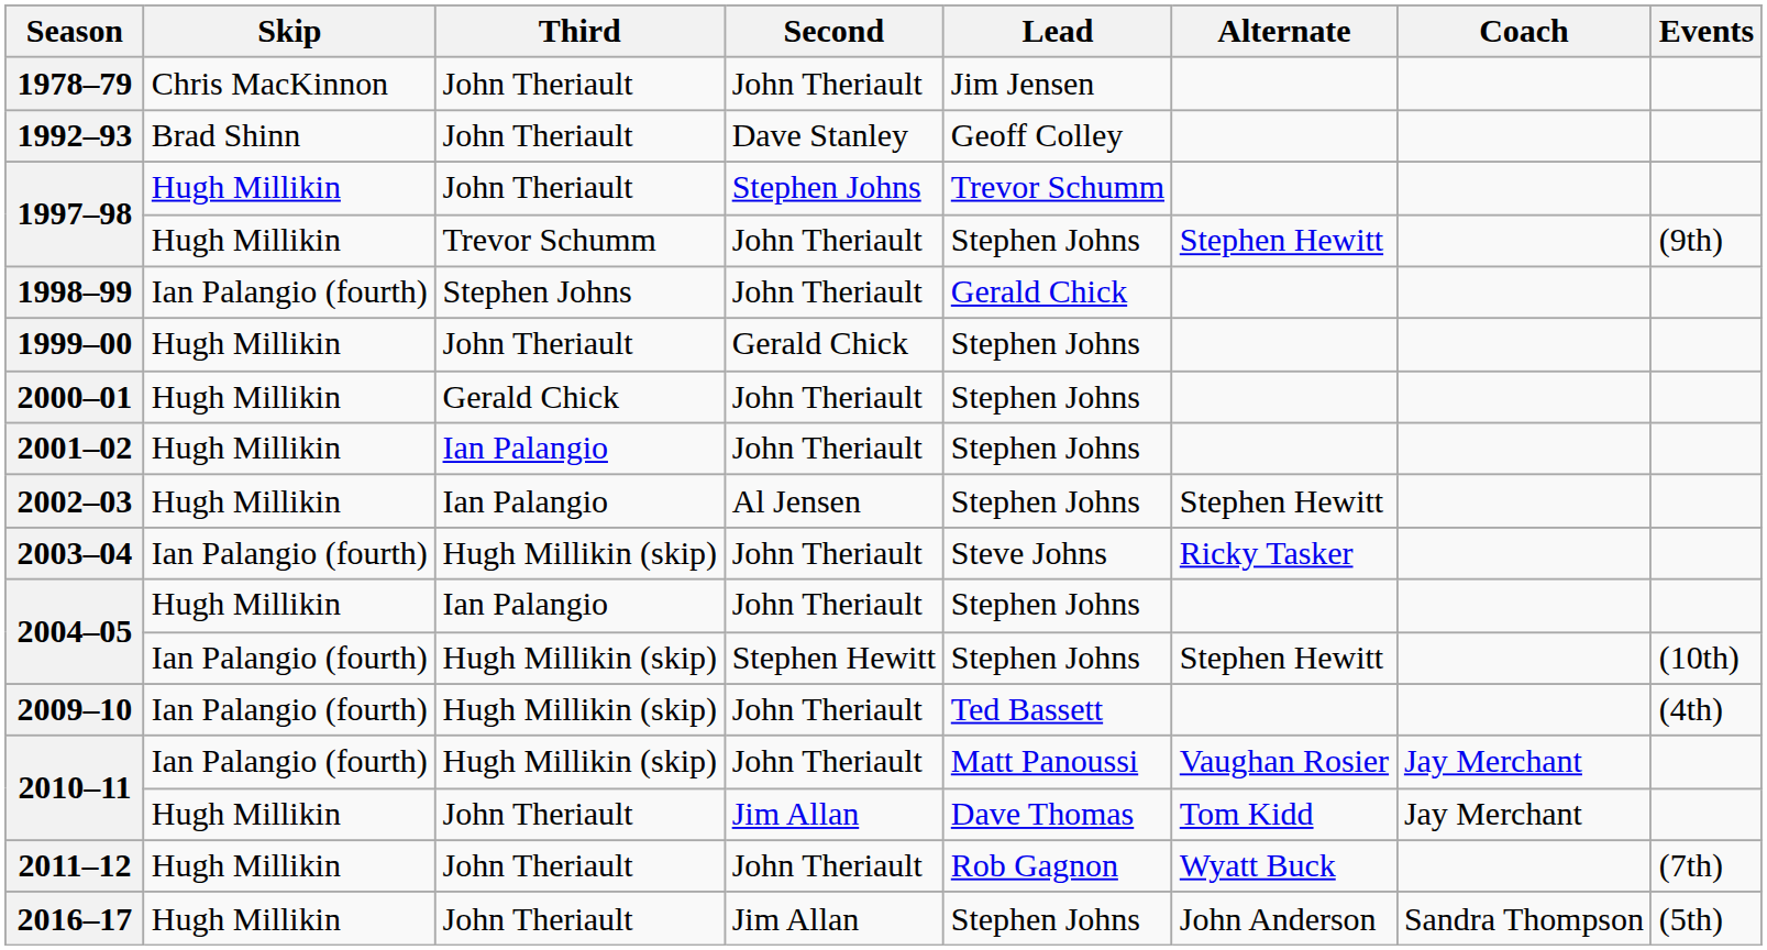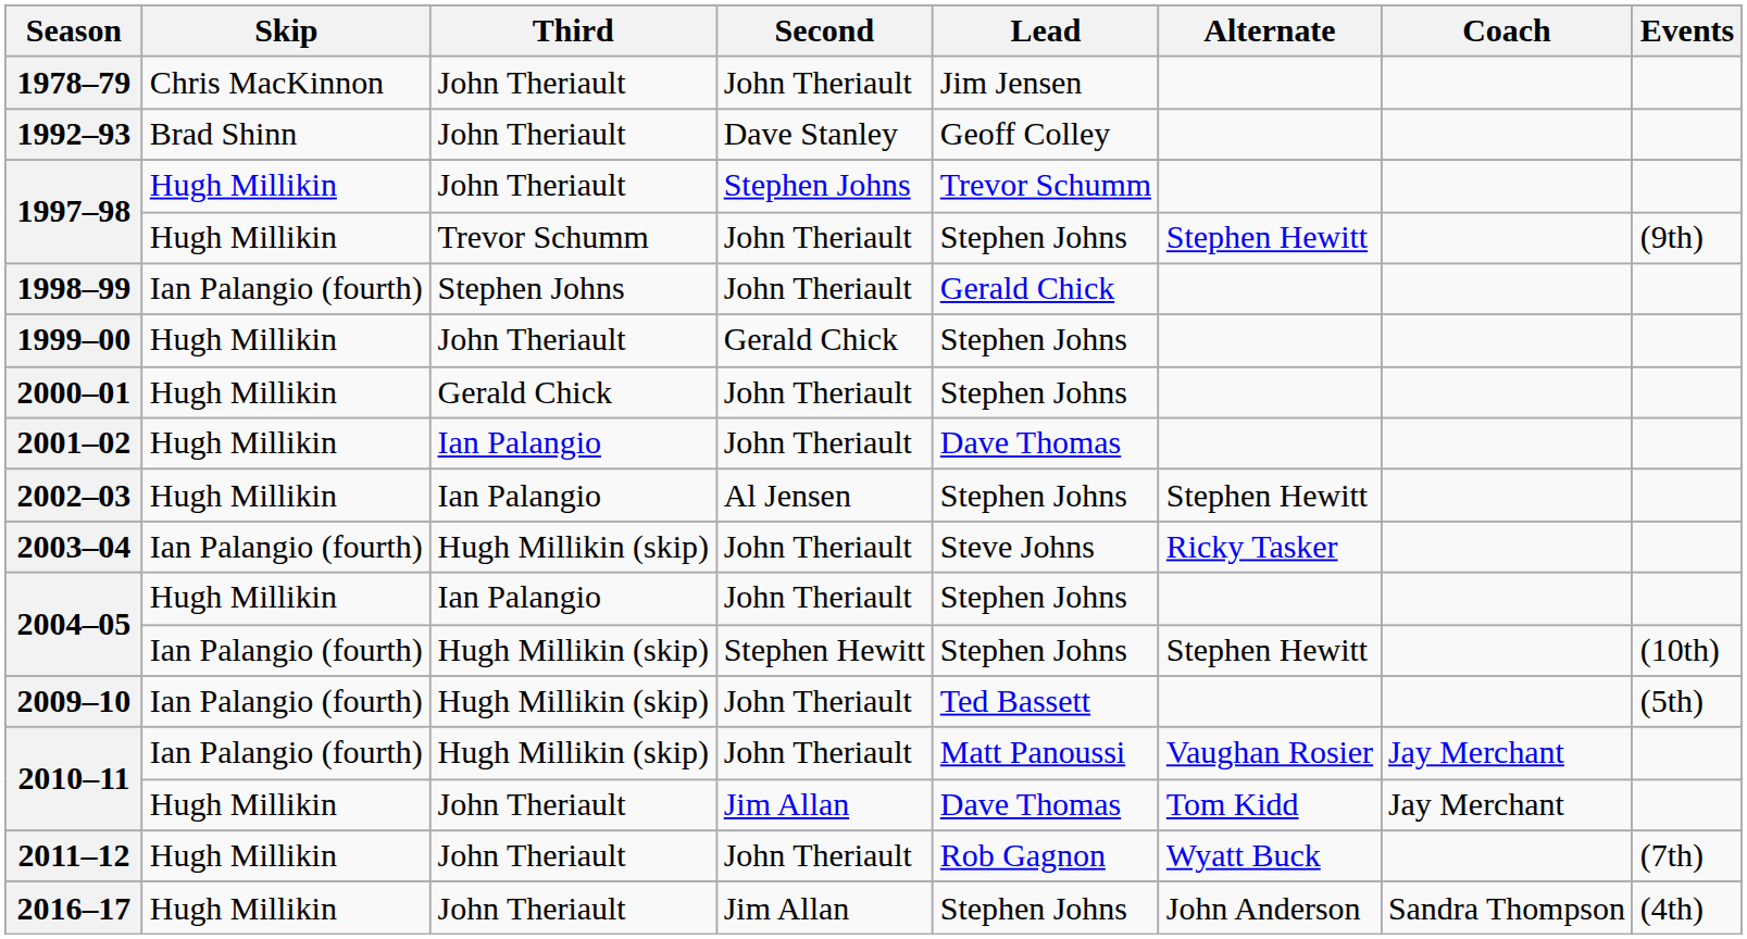2001–02 | Lead: Stephen Johns -> Dave Thomas
2009–10 | Events: (4th) -> (5th)
2016–17 | Events: (5th) -> (4th)
